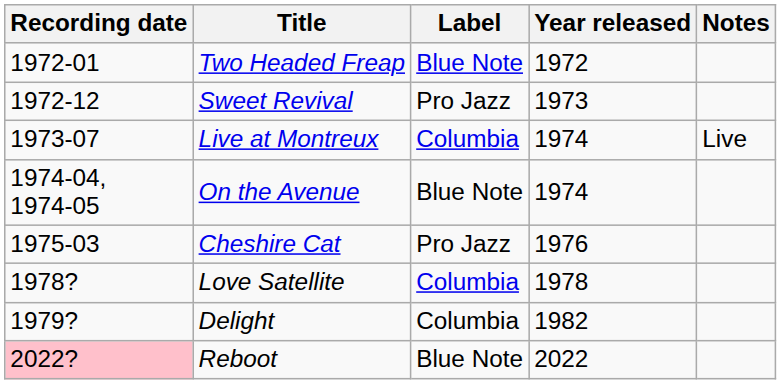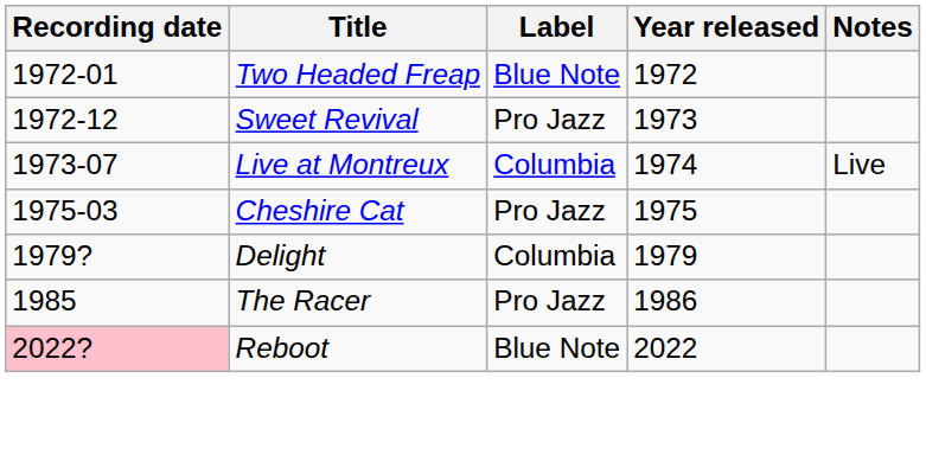- row: 1974-04, 1974-05 | On the Avenue | Blue Note | 1974
Cheshire Cat | Year released: 1976 -> 1975
- row: 1978? | Love Satellite | Columbia | 1978
Delight | Year released: 1982 -> 1979
+ row: 1985 | The Racer | Pro Jazz | 1986
